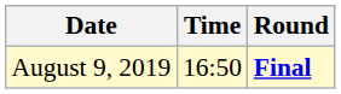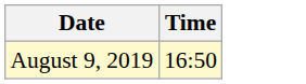- column: Round | Final
